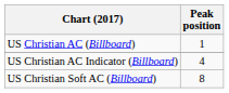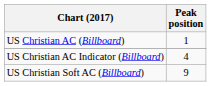US Christian Soft AC (Billboard) | Peak position: 8 -> 9
